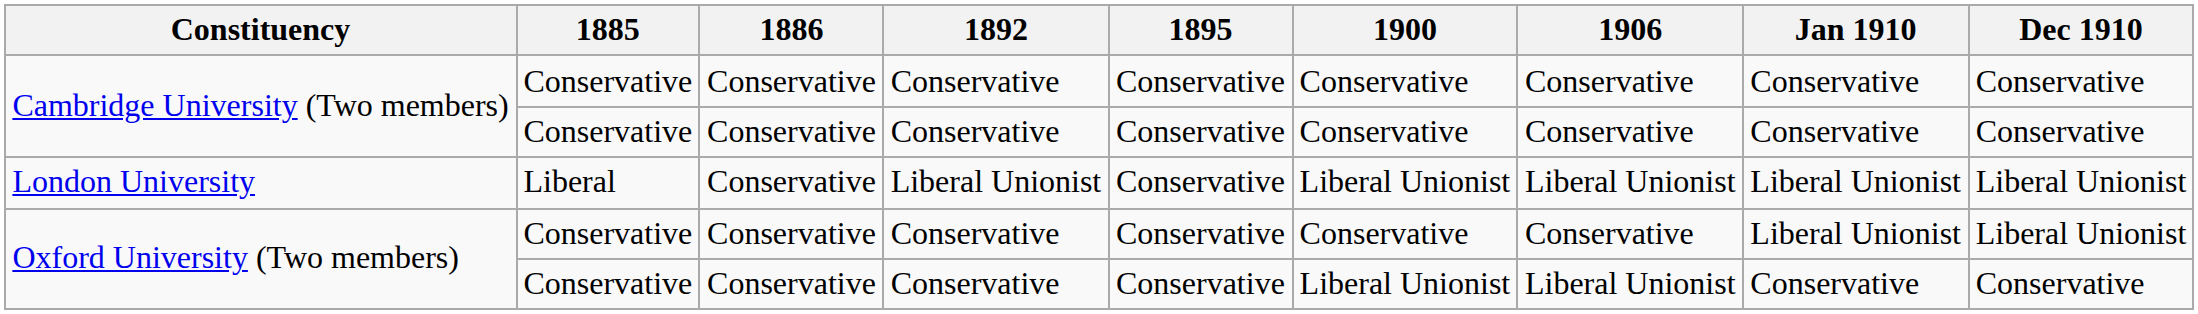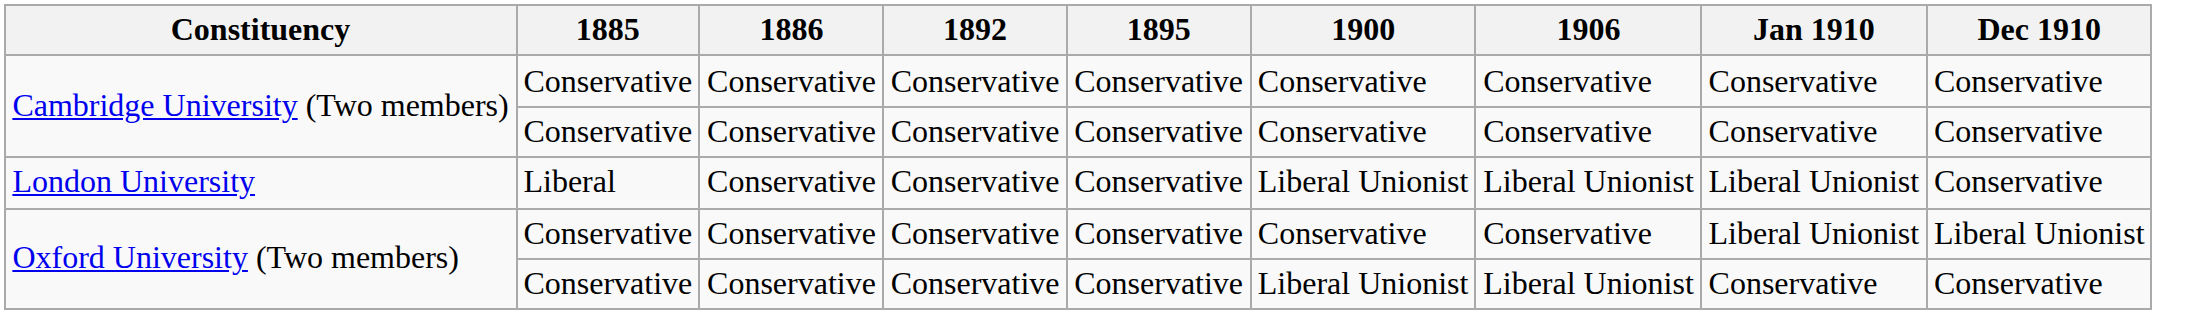London University | 1892: Liberal Unionist -> Conservative
London University | Dec 1910: Liberal Unionist -> Conservative
